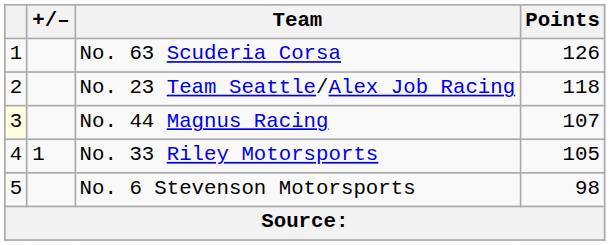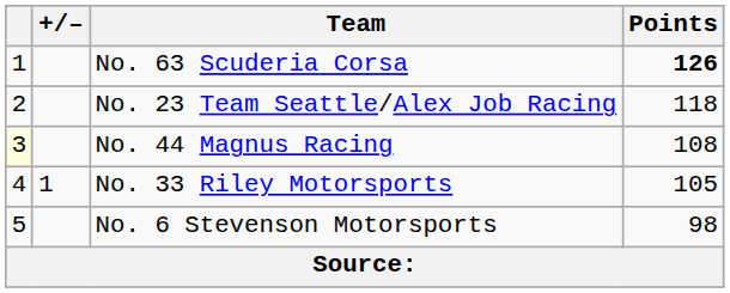No. 63 Scuderia Corsa | Points: normal -> bold
No. 44 Magnus Racing | Points: 107 -> 108
